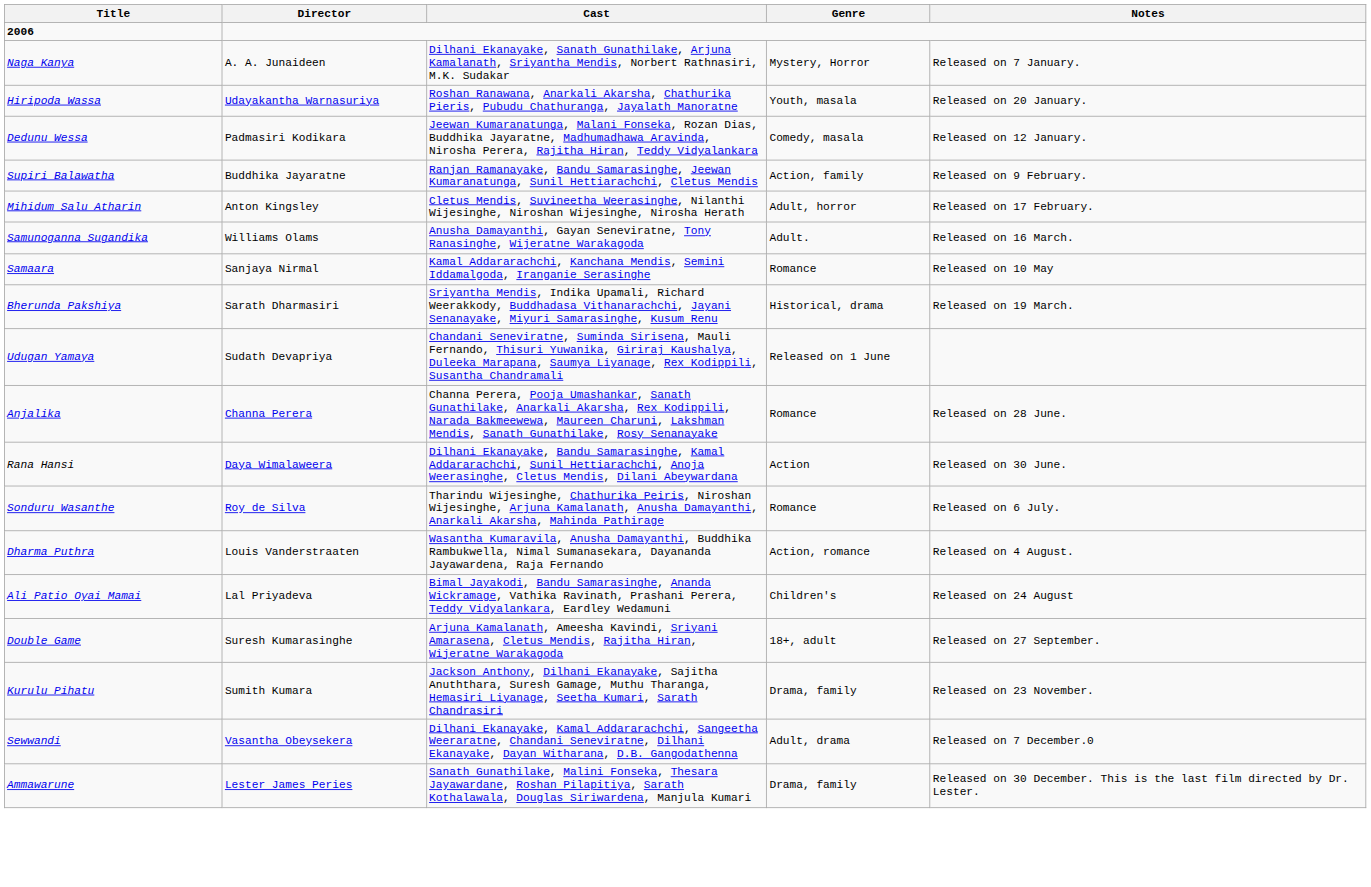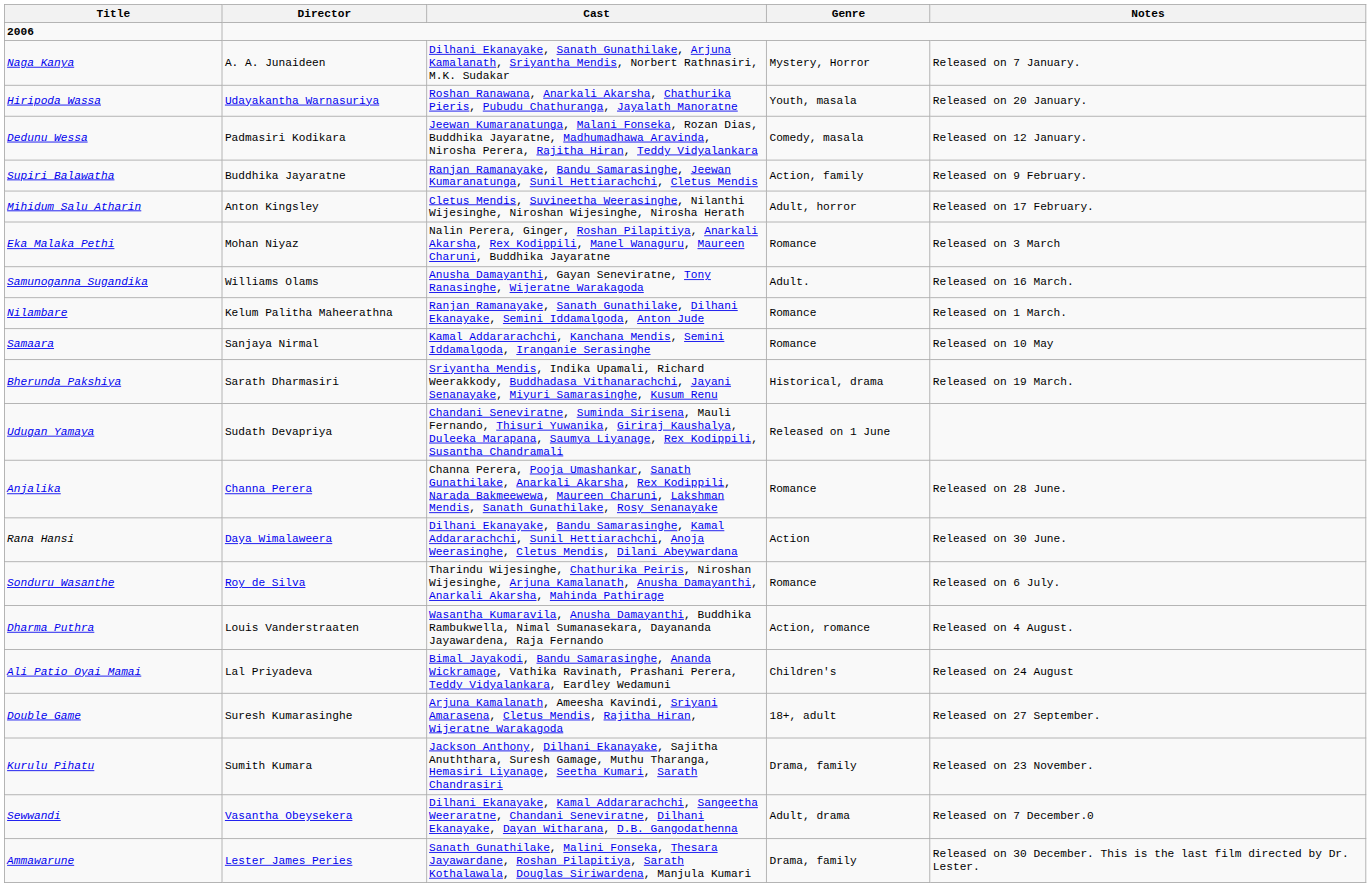+ row: Eka Malaka Pethi | Mohan Niyaz | Nalin Perera, Ginger, Roshan Pilapitiya, Anarkali Akarsha, Rex Kodippili, Manel Wanaguru, Maureen Charuni, Buddhika Jayaratne | Romance | Released on 3 March
+ row: Nilambare | Kelum Palitha Maheerathna | Ranjan Ramanayake, Sanath Gunathilake, Dilhani Ekanayake, Semini Iddamalgoda, Anton Jude | Romance | Released on 1 March.
